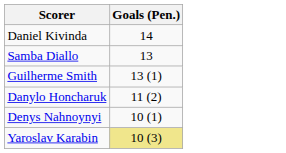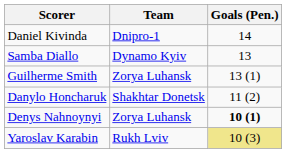+ column: Team | Dnipro-1 | Dynamo Kyiv | Zorya Luhansk | Shakhtar Donetsk | Zorya Luhansk | Rukh Lviv
Denys Nahnoynyi | Goals (Pen.): normal -> bold
